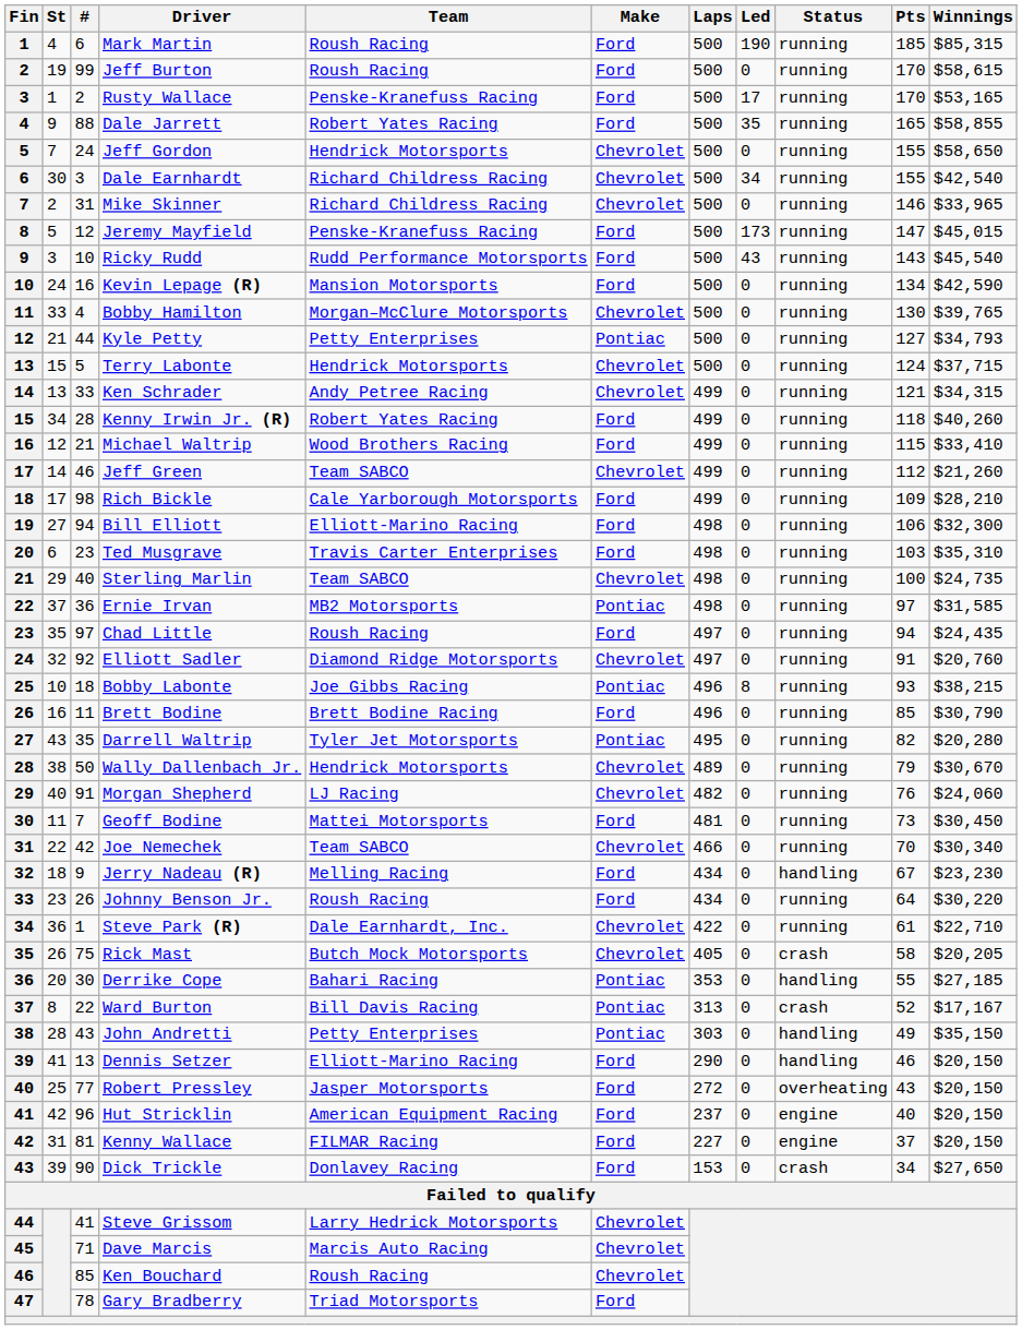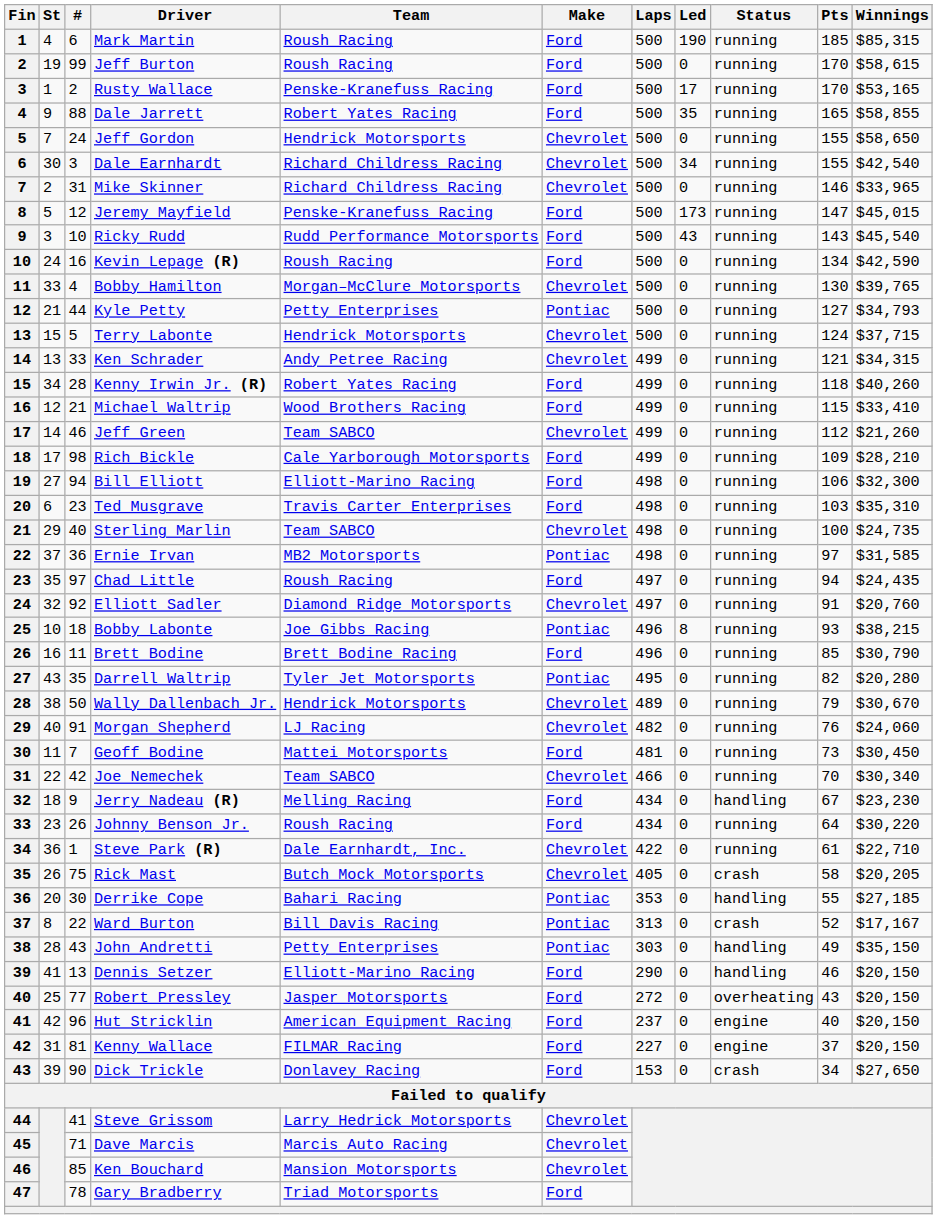Kevin Lepage (R) | Team: Mansion Motorsports -> Roush Racing
Ken Bouchard | Team: Roush Racing -> Mansion Motorsports
